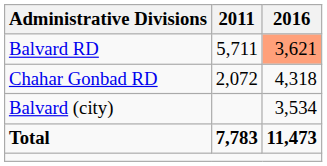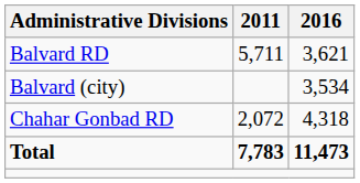Balvard RD | 2016: lightsalmon background -> no background
rows swapped: Chahar Gonbad RD <-> Balvard (city)
